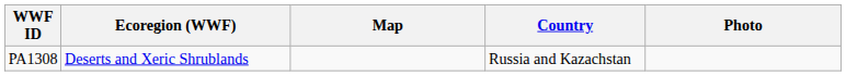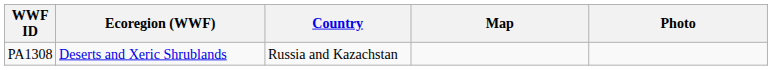columns swapped: Country <-> Map
